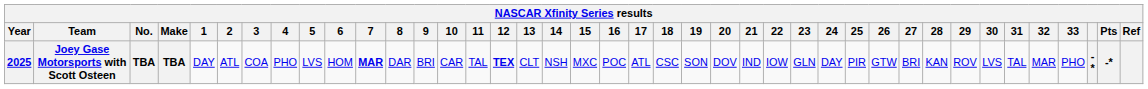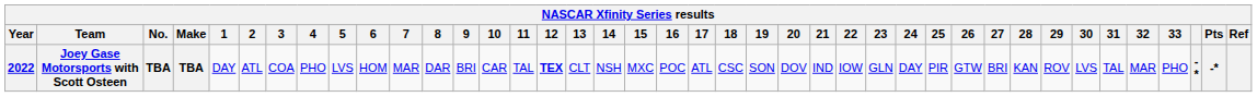Joey Gase Motorsports with Scott Osteen | Year: 2025 -> 2022
Joey Gase Motorsports with Scott Osteen | 7: bold -> normal
